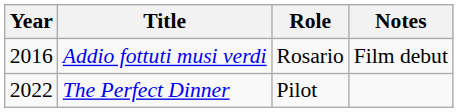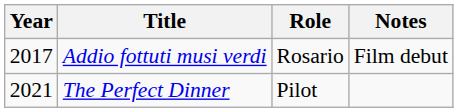Addio fottuti musi verdi | Year: 2016 -> 2017
The Perfect Dinner | Year: 2022 -> 2021
